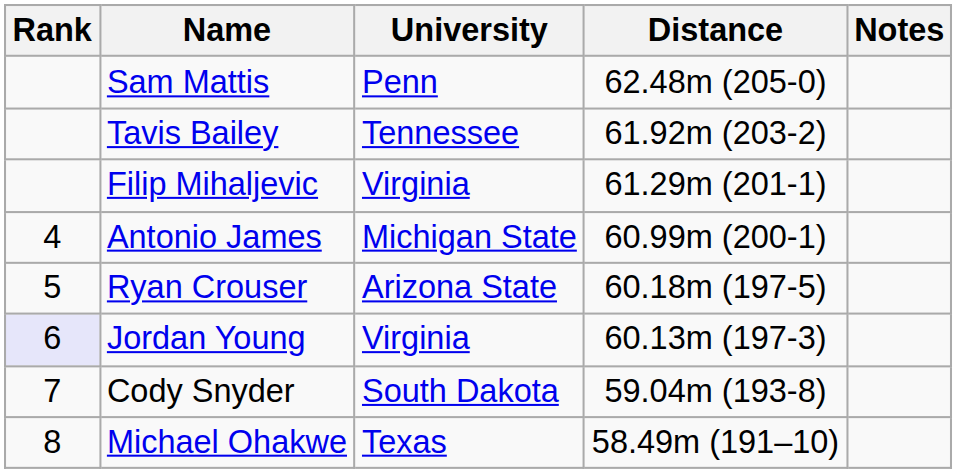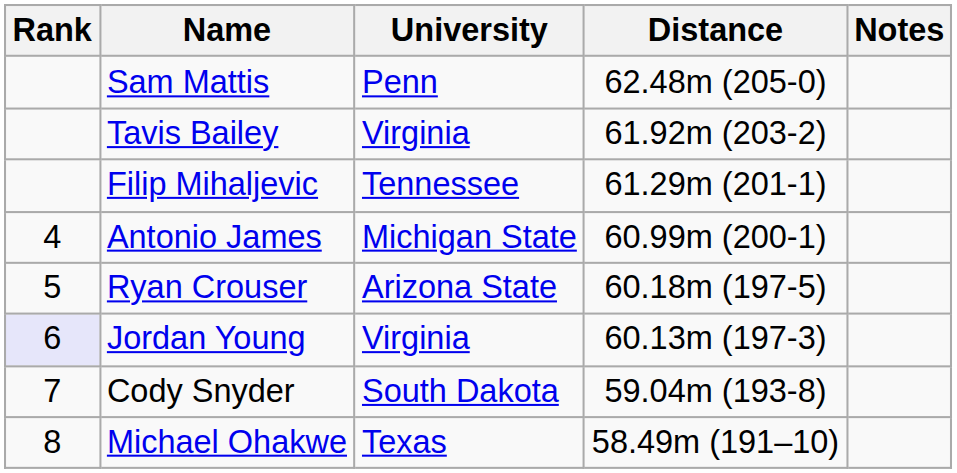Tavis Bailey | University: Tennessee -> Virginia
Filip Mihaljevic | University: Virginia -> Tennessee
